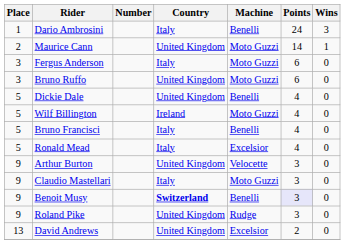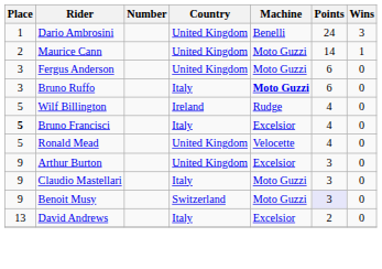Dario Ambrosini | Country: Italy -> United Kingdom
Fergus Anderson | Country: Italy -> United Kingdom
Bruno Ruffo | Country: United Kingdom -> Italy
Bruno Ruffo | Machine: normal -> bold
- row: 5 | Dickie Dale | United Kingdom | Benelli | 4 | 0
Wilf Billington | Machine: Moto Guzzi -> Rudge
Bruno Francisci | Place: normal -> bold
Bruno Francisci | Machine: Benelli -> Excelsior
Ronald Mead | Country: Italy -> United Kingdom
Ronald Mead | Machine: Excelsior -> Velocette
Arthur Burton | Machine: Velocette -> Excelsior
Benoit Musy | Country: bold -> normal
Benoit Musy | Machine: Benelli -> Moto Guzzi
- row: 9 | Roland Pike | United Kingdom | Rudge | 3 | 0
David Andrews | Country: United Kingdom -> Italy
